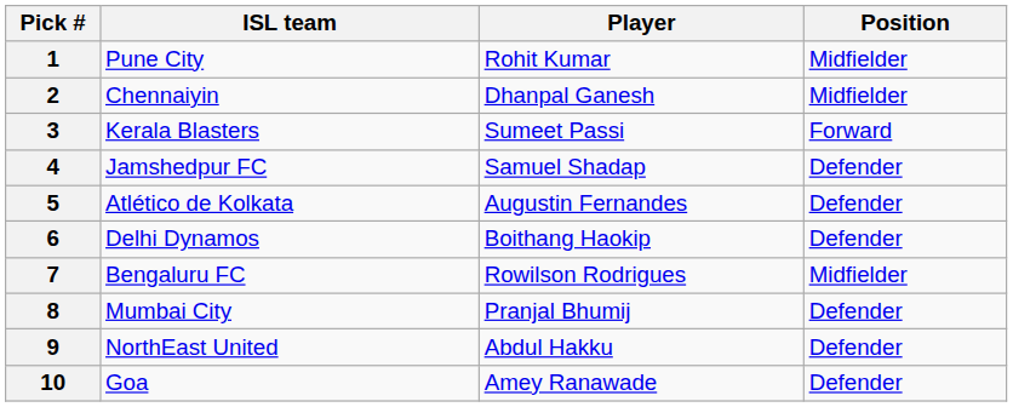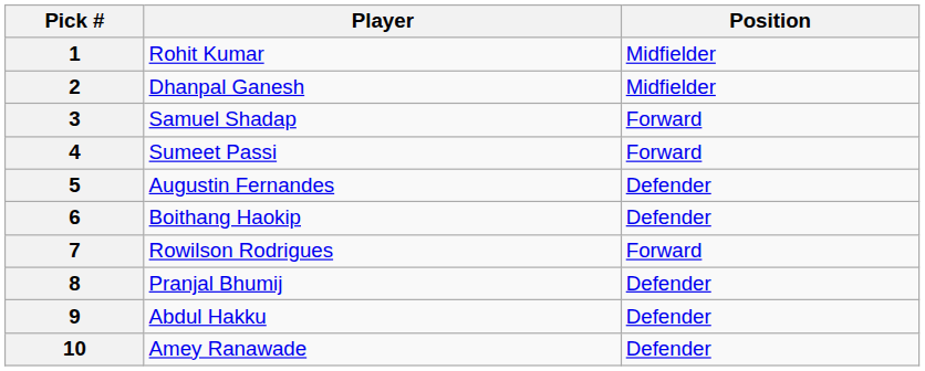- column: ISL team | Pune City | Chennaiyin | Kerala Blasters | Jamshedpur FC | Atlético de Kolkata | Delhi Dynamos | Bengaluru FC | Mumbai City | NorthEast United | Goa
3 | Player: Sumeet Passi -> Samuel Shadap
4 | Player: Samuel Shadap -> Sumeet Passi
4 | Position: Defender -> Forward
7 | Position: Midfielder -> Forward
